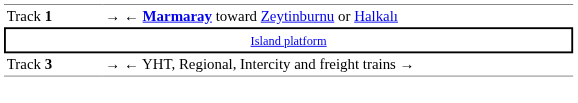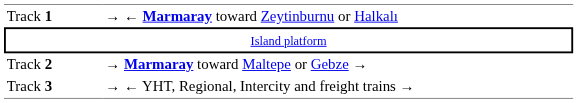+ row: Track 2 | → Marmaray toward Maltepe or Gebze →
